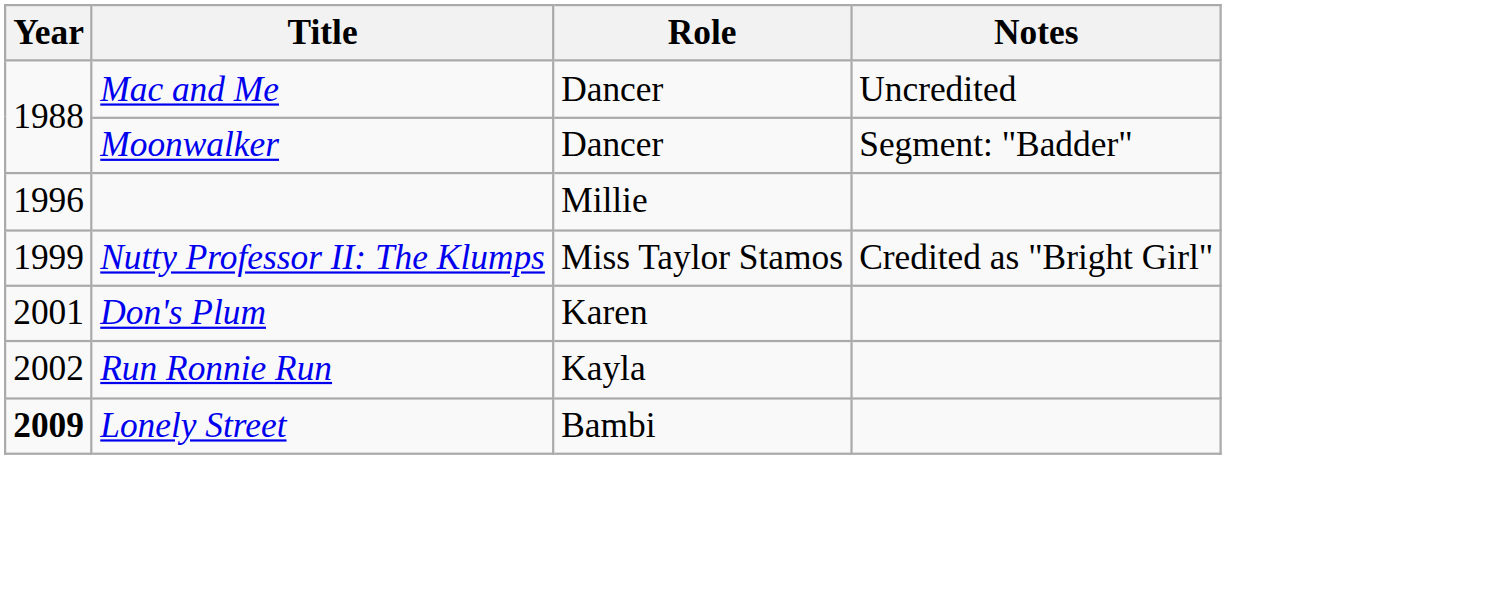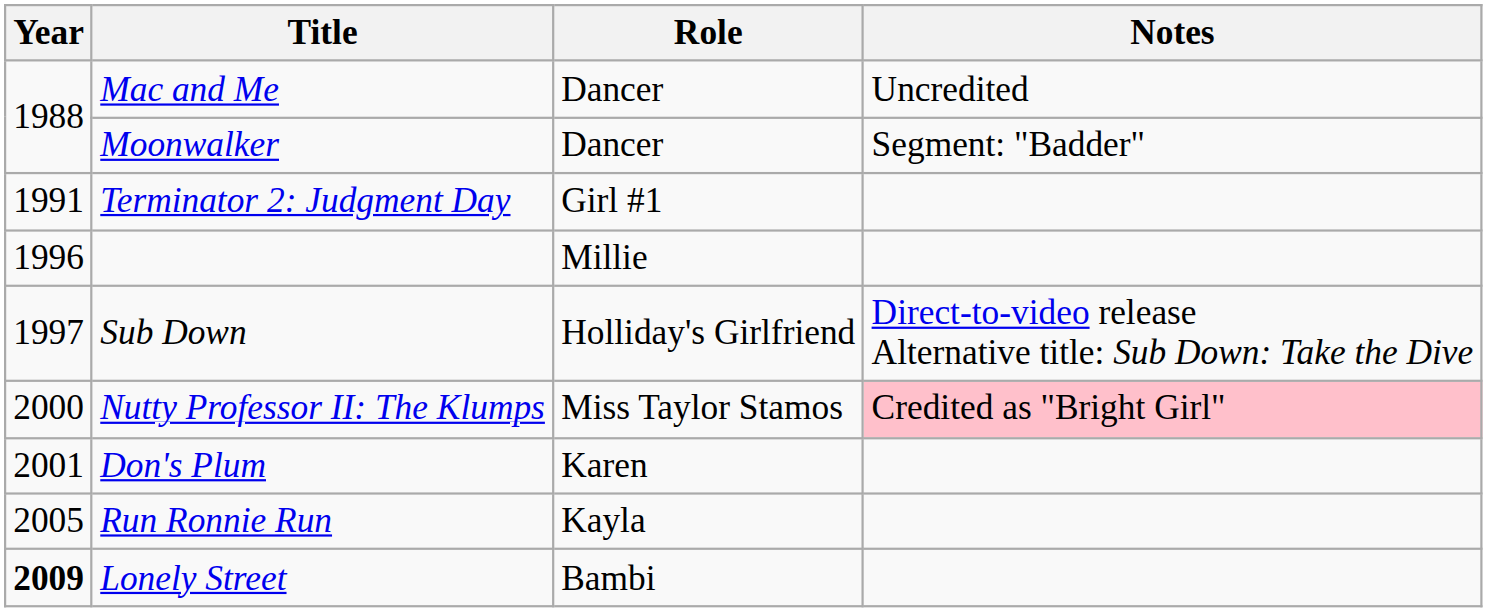+ row: 1991 | Terminator 2: Judgment Day | Girl #1
+ row: 1997 | Sub Down | Holliday's Girlfriend | Direct-to-video release Alternative title: Sub Down: Take the Dive
Nutty Professor II: The Klumps | Year: 1999 -> 2000
Nutty Professor II: The Klumps | Notes: no background -> pink background
Run Ronnie Run | Year: 2002 -> 2005
